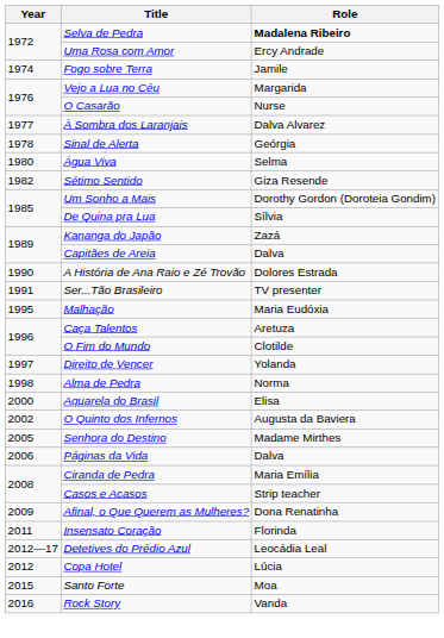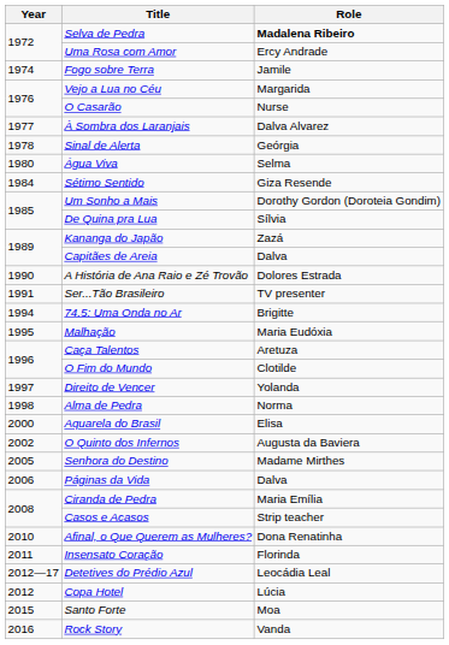Sétimo Sentido | Year: 1982 -> 1984
+ row: 1994 | 74.5: Uma Onda no Ar | Brigitte
Afinal, o Que Querem as Mulheres? | Year: 2009 -> 2010
